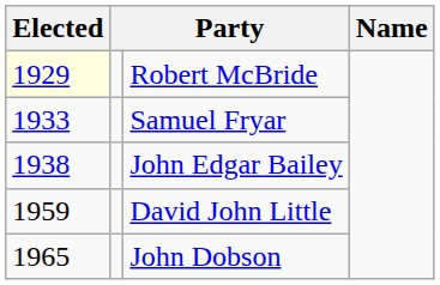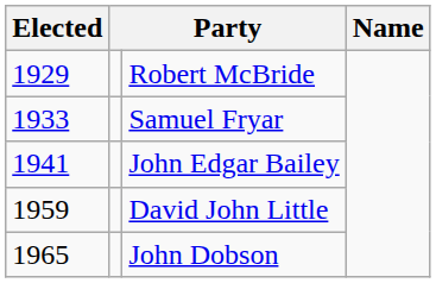Robert McBride | Elected: lightyellow background -> no background
John Edgar Bailey | Elected: 1938 -> 1941
